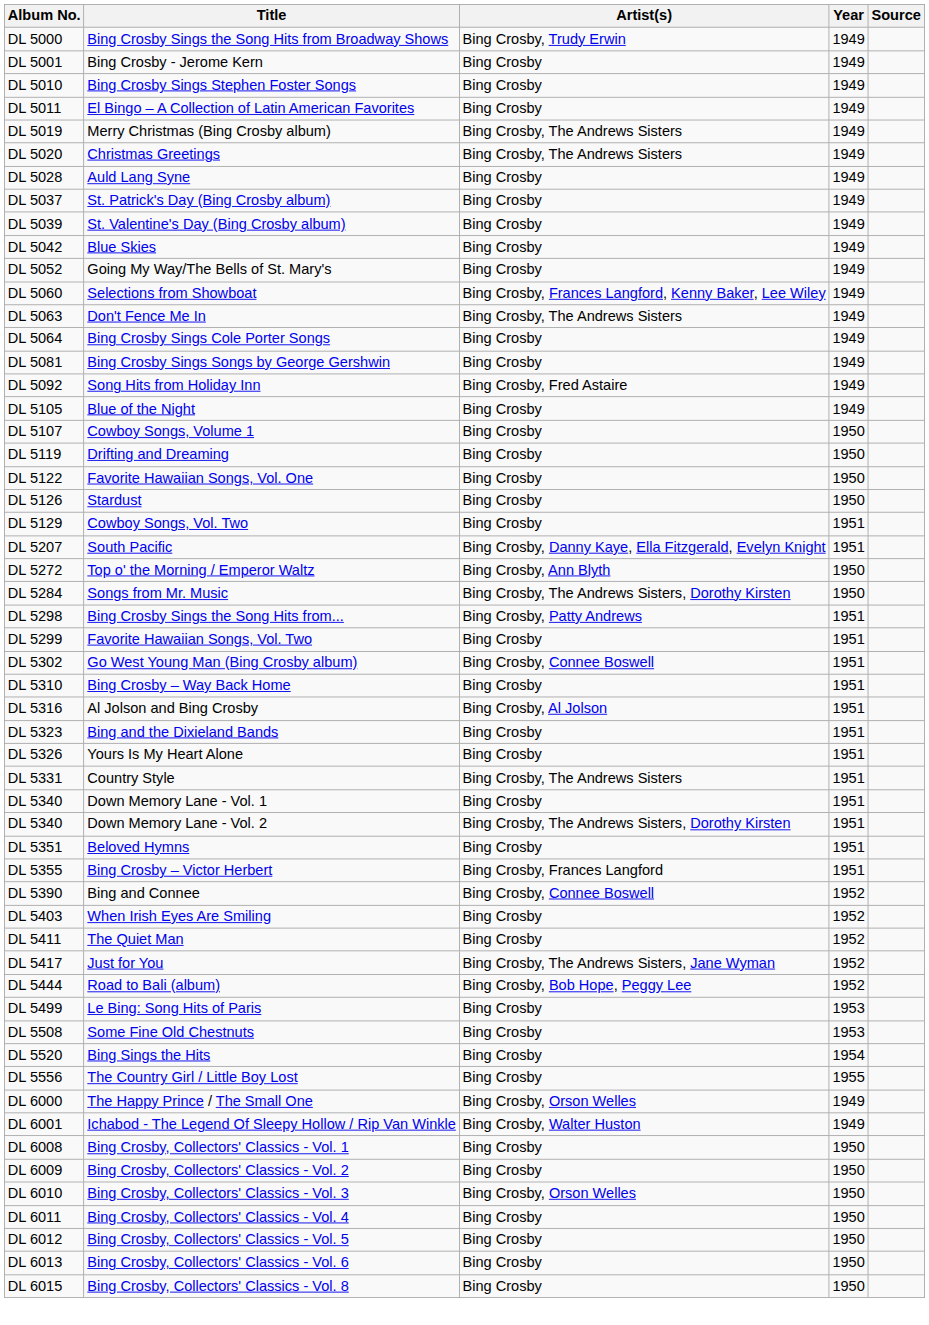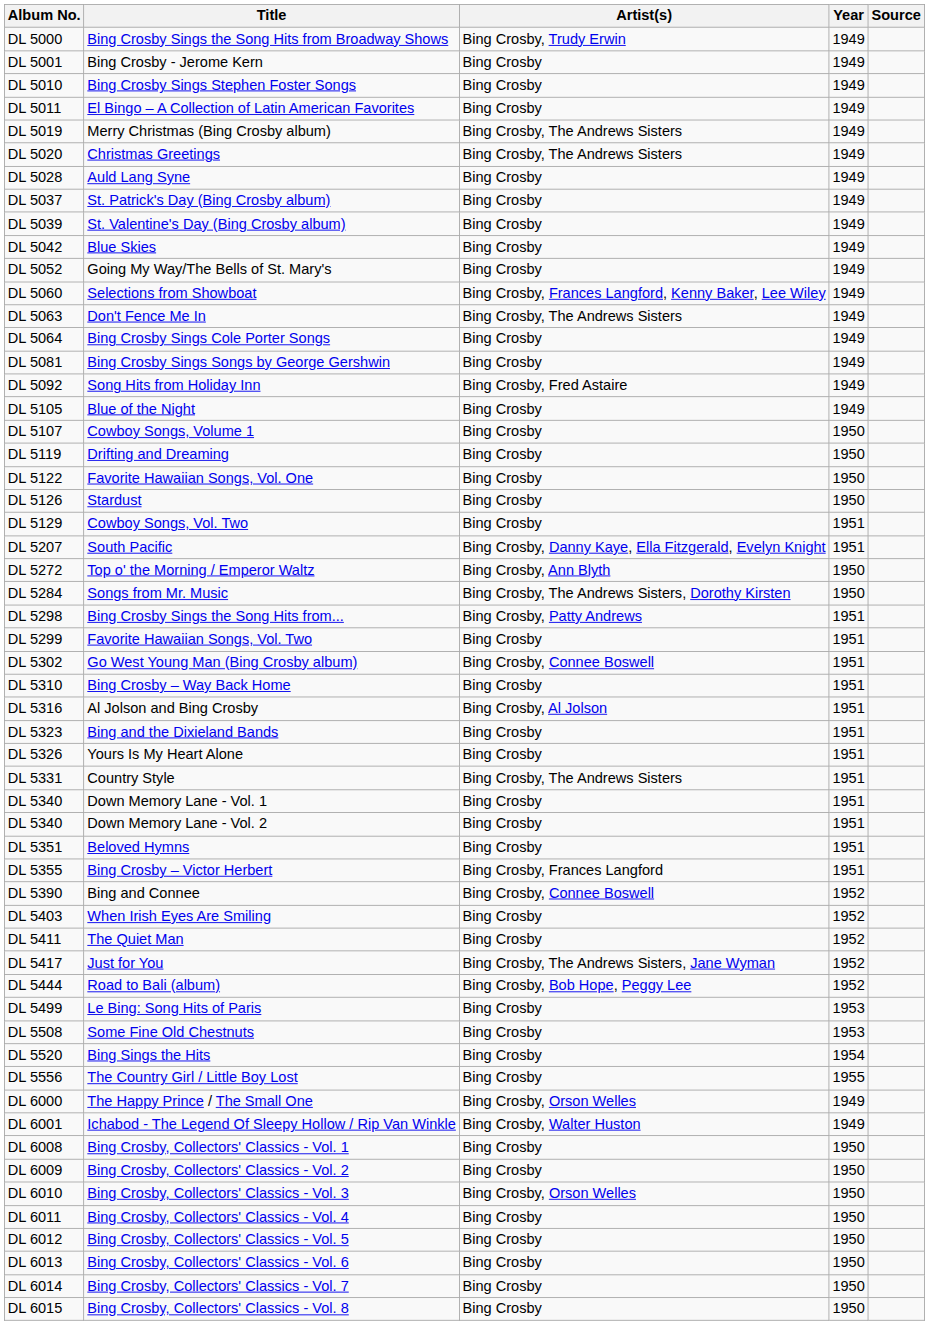Down Memory Lane - Vol. 2 | Artist(s): Bing Crosby, The Andrews Sisters, Dorothy Kirsten -> Bing Crosby
+ row: DL 6014 | Bing Crosby, Collectors' Classics - Vol. 7 | Bing Crosby | 1950
